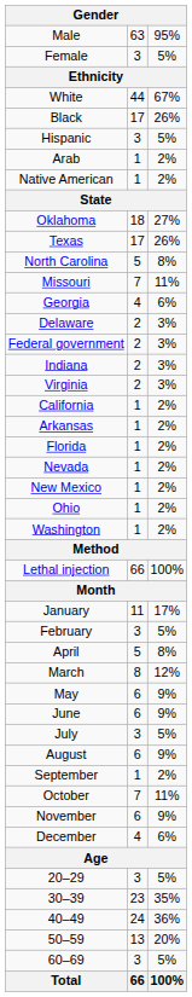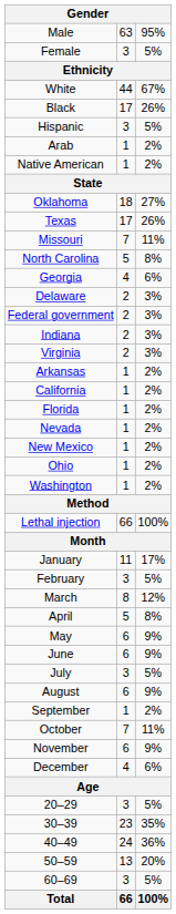rows swapped: Missouri <-> North Carolina
rows swapped: Arkansas <-> California
rows swapped: March <-> April
